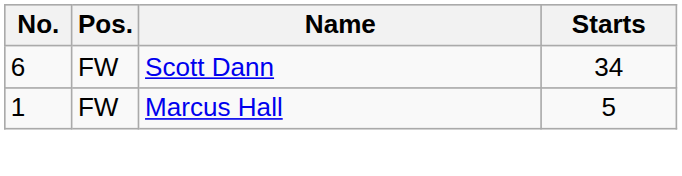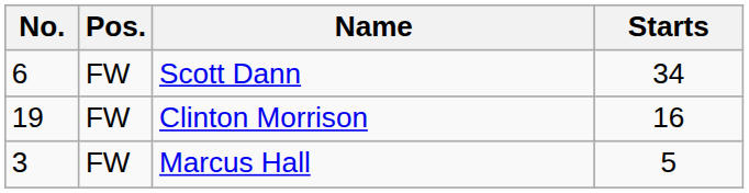+ row: 19 | FW | Clinton Morrison | 16
Marcus Hall | No.: 1 -> 3
